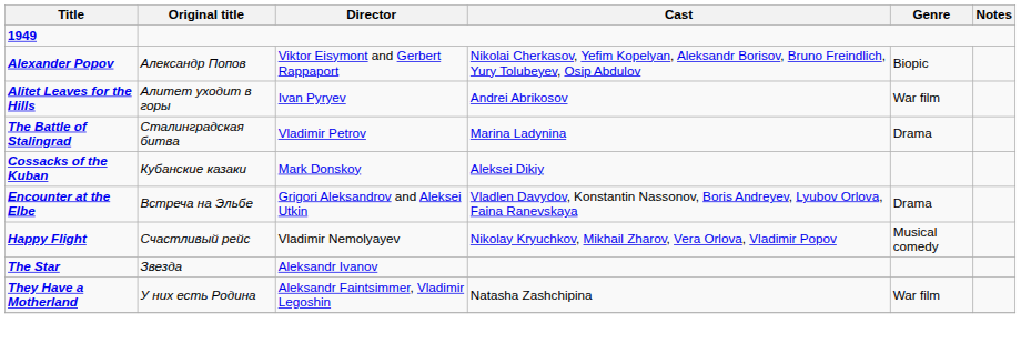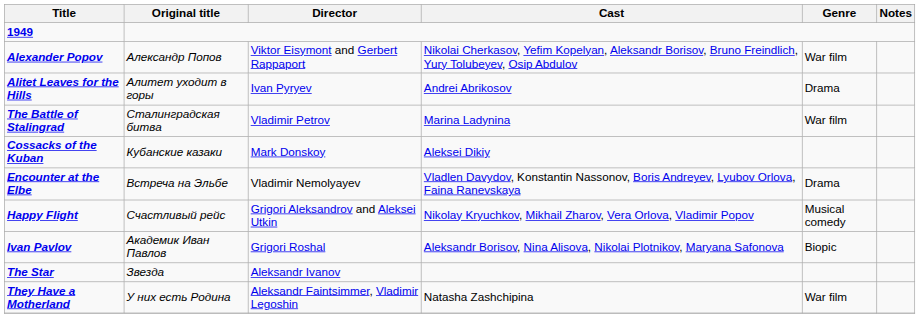Alexander Popov | Genre: Biopic -> War film
Alitet Leaves for the Hills | Genre: War film -> Drama
The Battle of Stalingrad | Genre: Drama -> War film
Encounter at the Elbe | Director: Grigori Aleksandrov and Aleksei Utkin -> Vladimir Nemolyayev
Happy Flight | Director: Vladimir Nemolyayev -> Grigori Aleksandrov and Aleksei Utkin
+ row: Ivan Pavlov | Академик Иван Павлов | Grigori Roshal | Aleksandr Borisov, Nina Alisova, Nikolai Plotnikov, Maryana Safonova | Biopic
